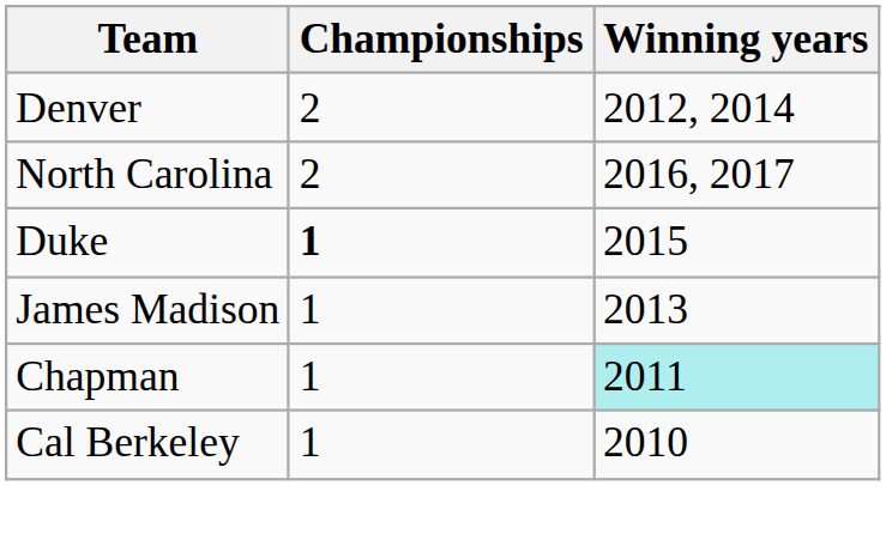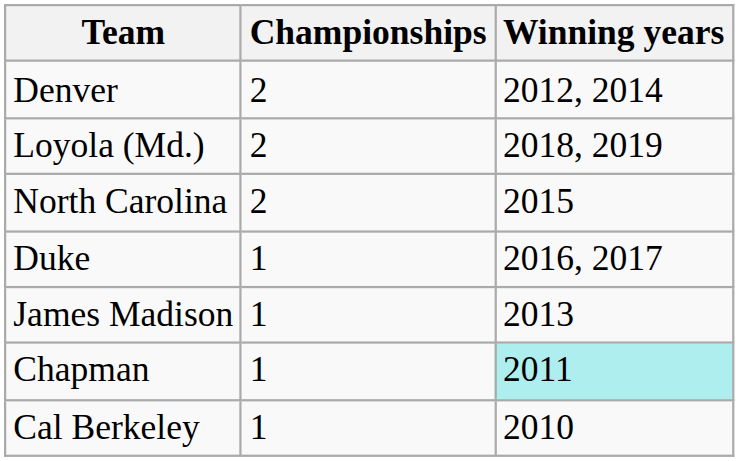+ row: Loyola (Md.) | 2 | 2018, 2019
North Carolina | Winning years: 2016, 2017 -> 2015
Duke | Championships: bold -> normal
Duke | Winning years: 2015 -> 2016, 2017
